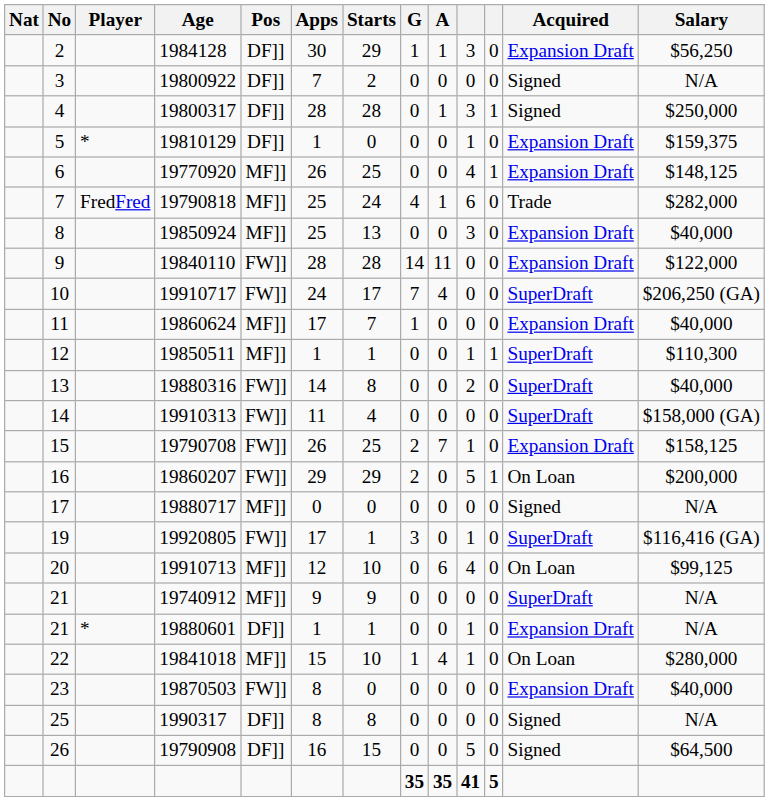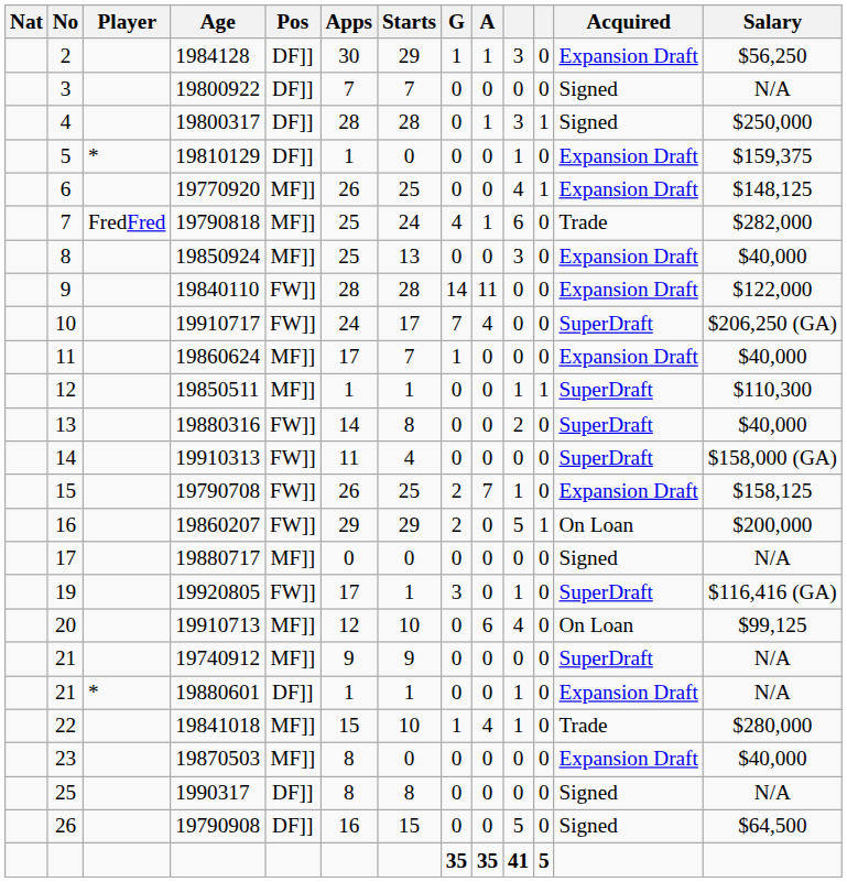19800922 | Starts: 2 -> 7
19841018 | Acquired: On Loan -> Trade
19870503 | Pos: FW]] -> MF]]
